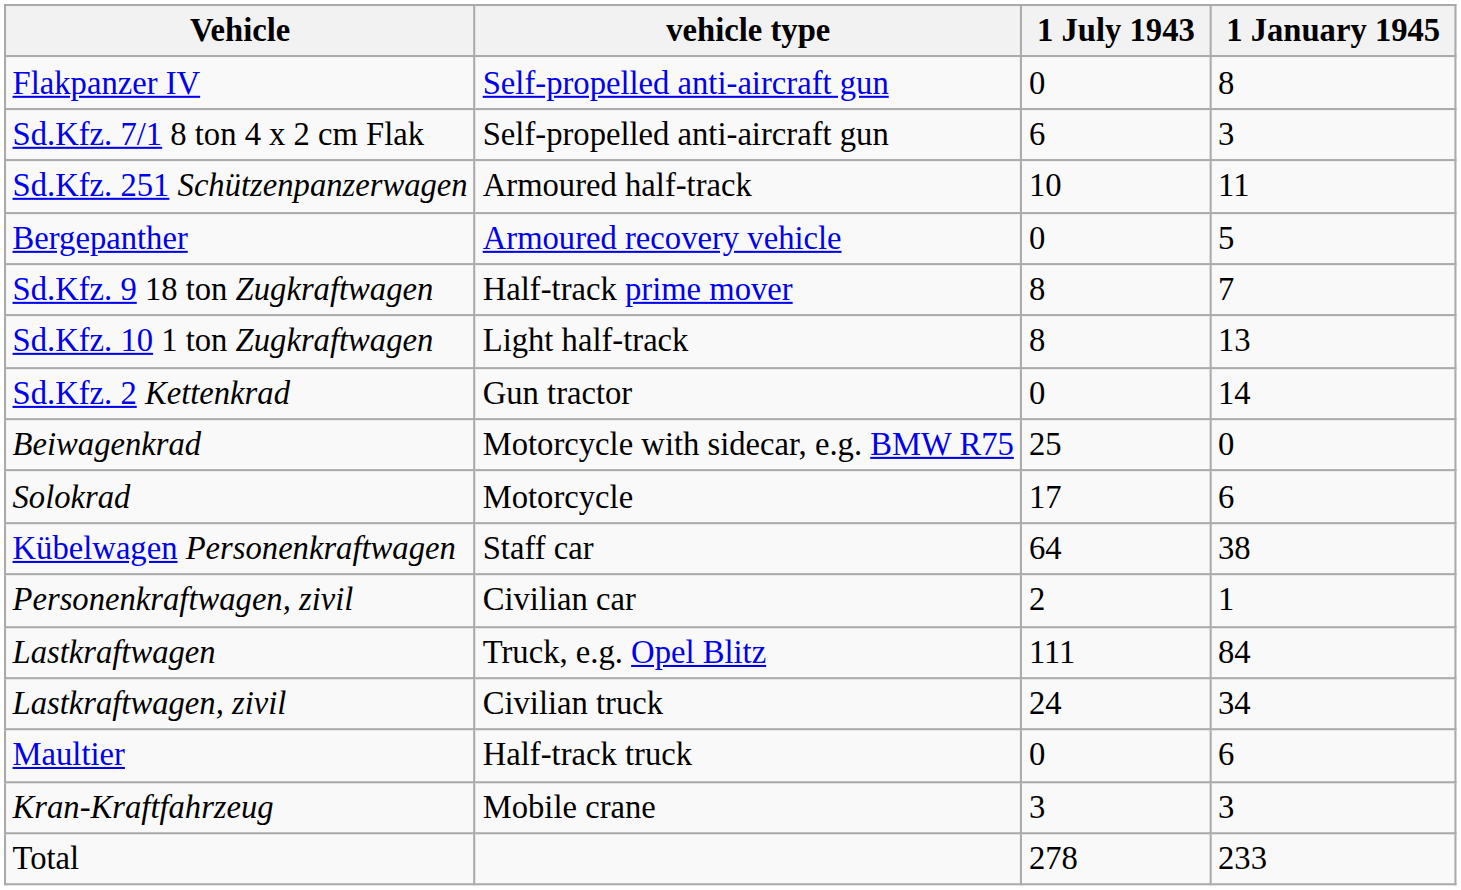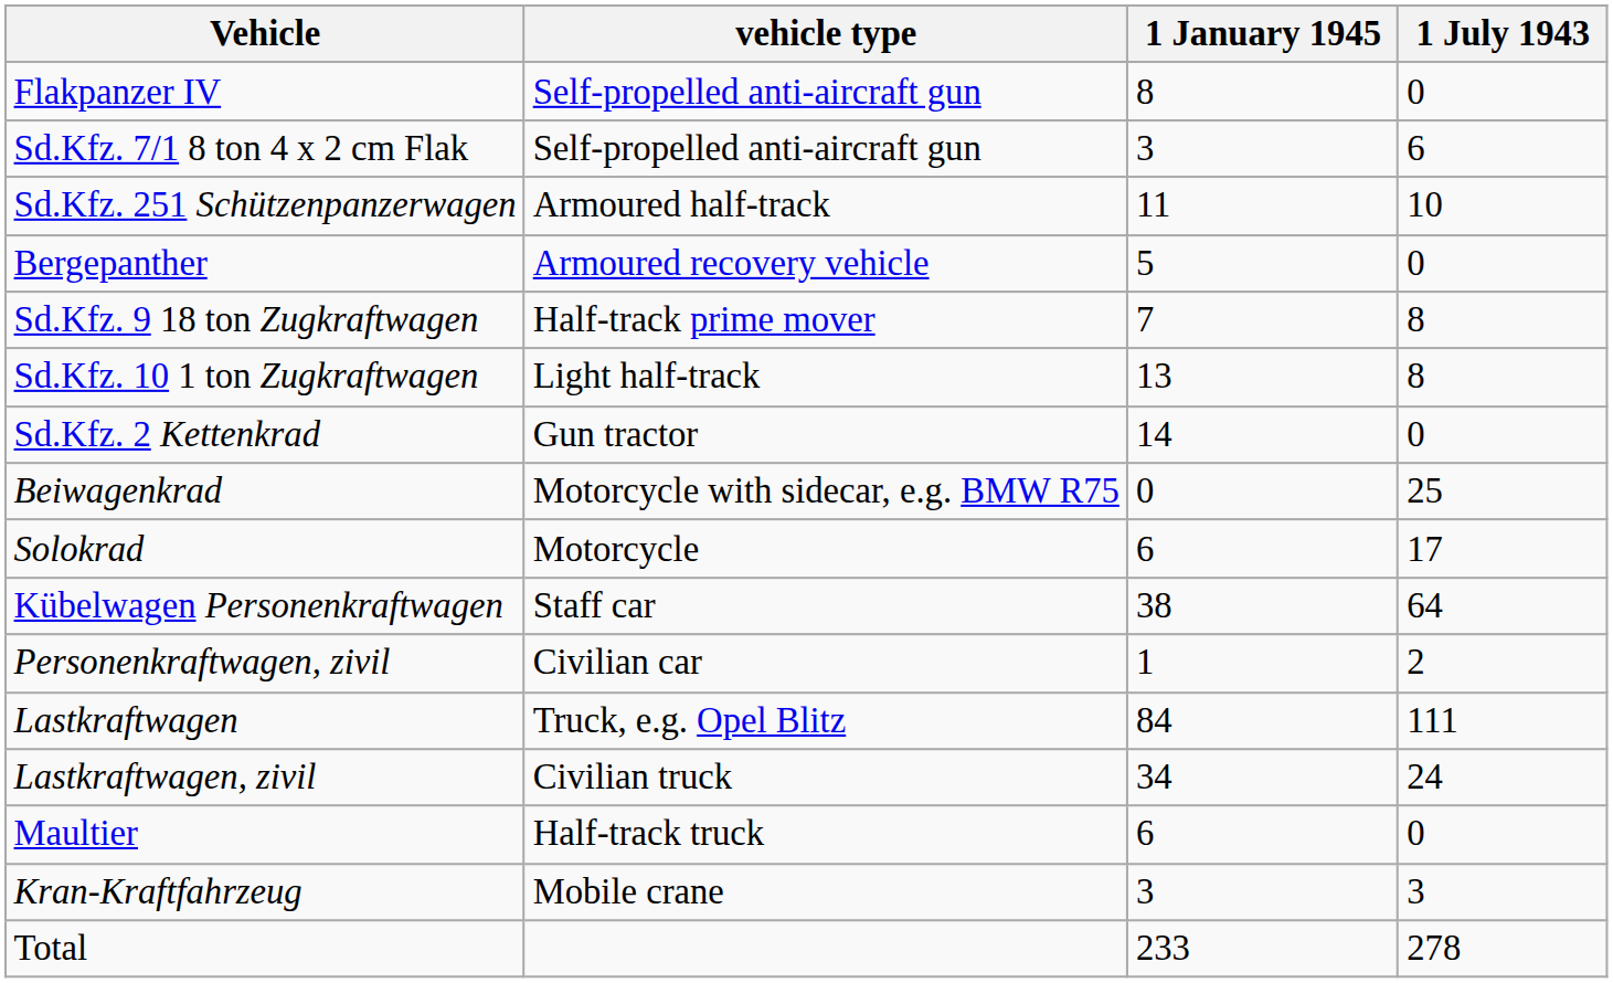columns swapped: 1 July 1943 <-> 1 January 1945
